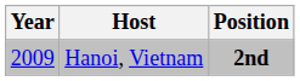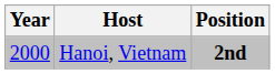Hanoi, Vietnam | Year: 2009 -> 2000
